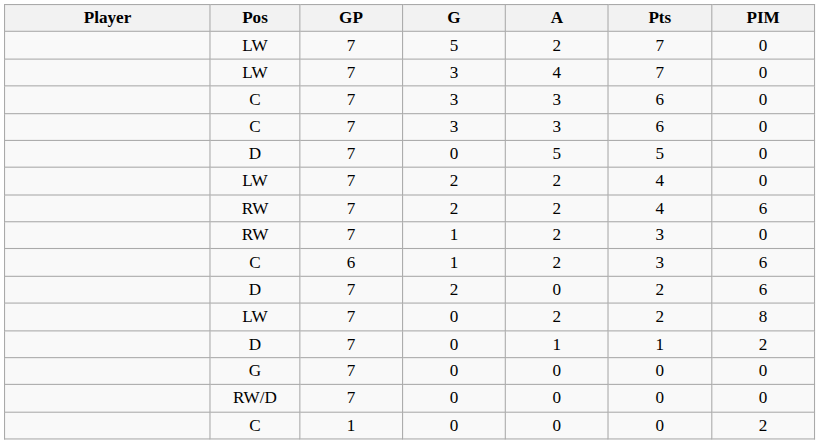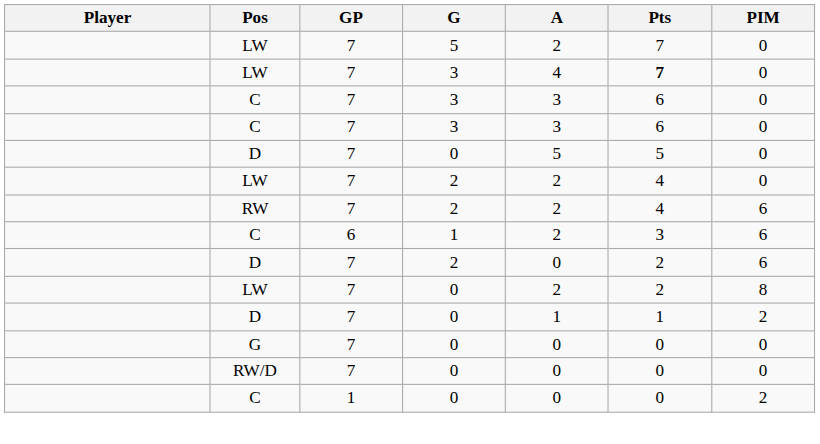LW / 3 | Pts: normal -> bold
- row: RW | 7 | 1 | 2 | 3 | 0
